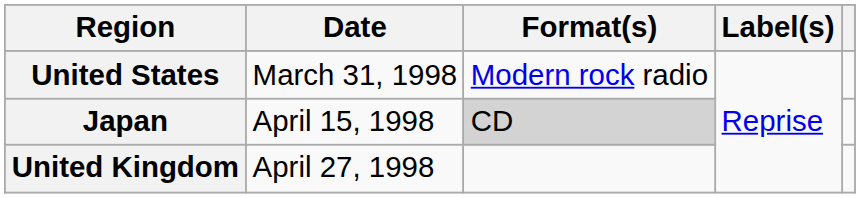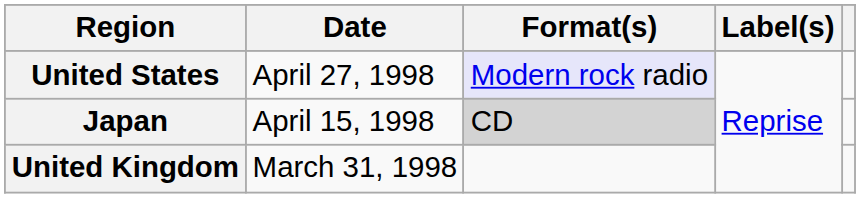United States | Date: March 31, 1998 -> April 27, 1998
United States | Format(s): no background -> lavender background
United Kingdom | Date: April 27, 1998 -> March 31, 1998
